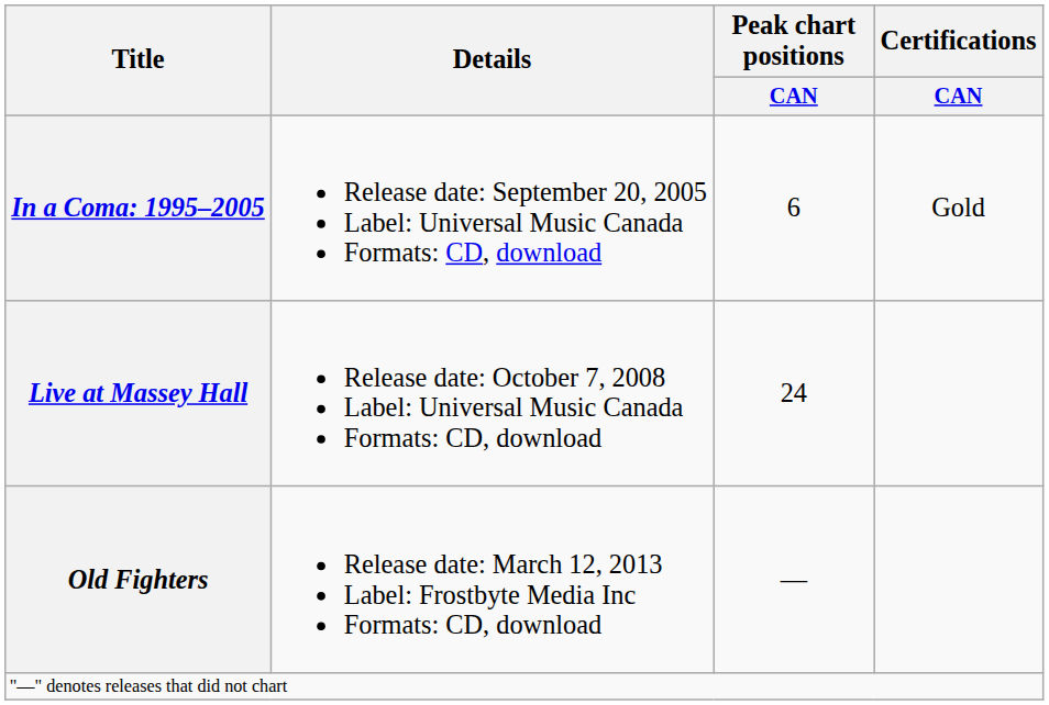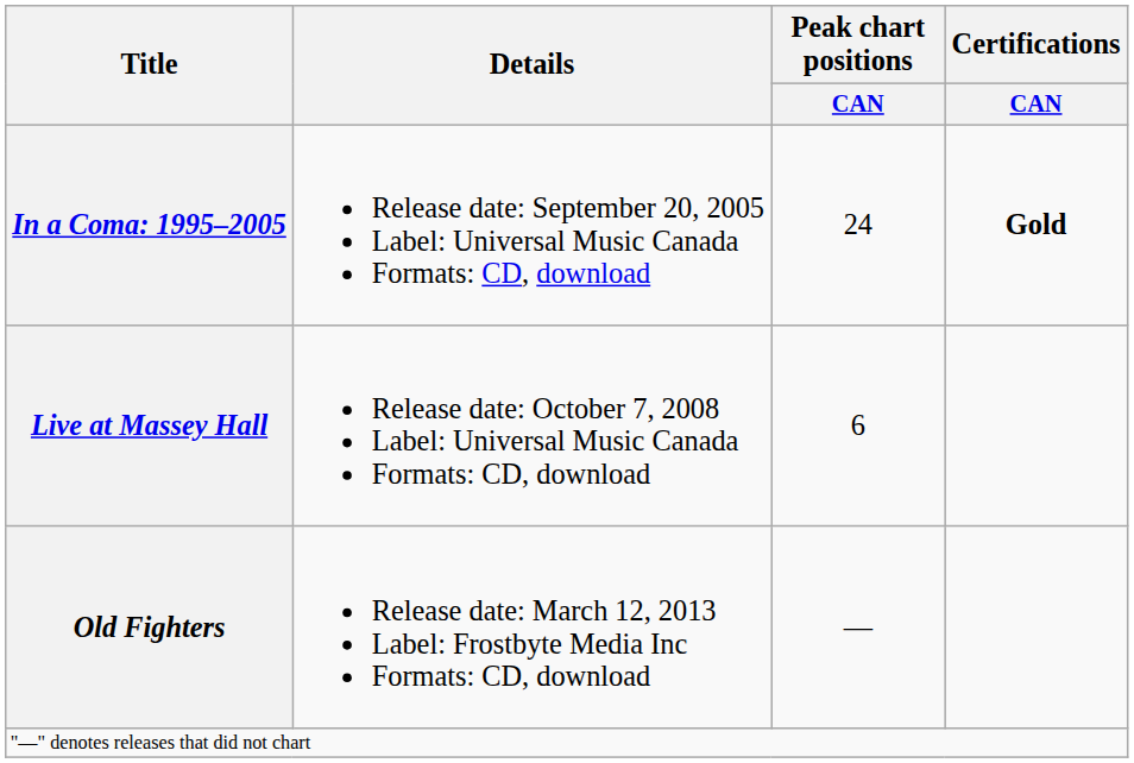In a Coma: 1995–2005 | Peak chart positions / CAN: 6 -> 24
In a Coma: 1995–2005 | Certifications / CAN: normal -> bold
Live at Massey Hall | Peak chart positions / CAN: 24 -> 6
